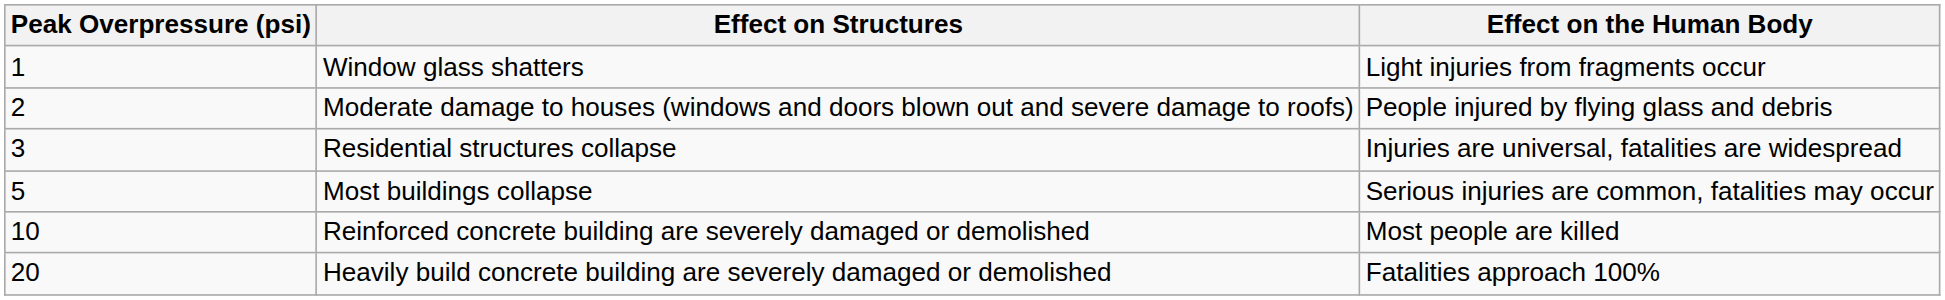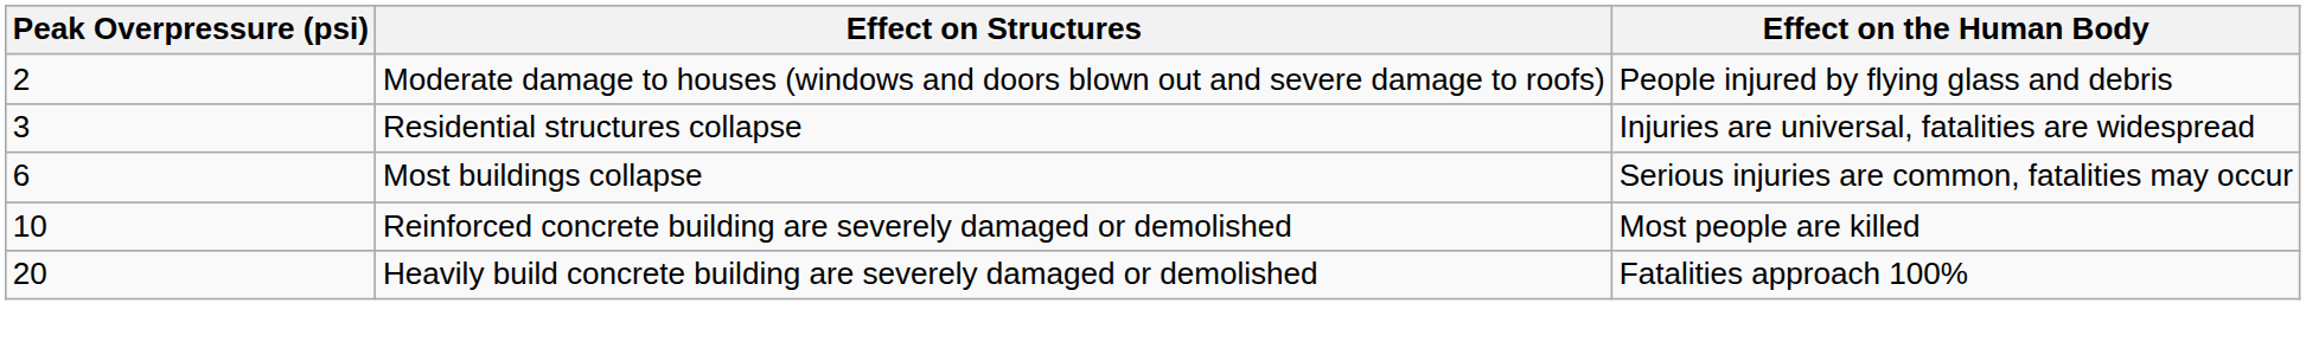- row: 1 | Window glass shatters | Light injuries from fragments occur
Most buildings collapse | Peak Overpressure (psi): 5 -> 6
